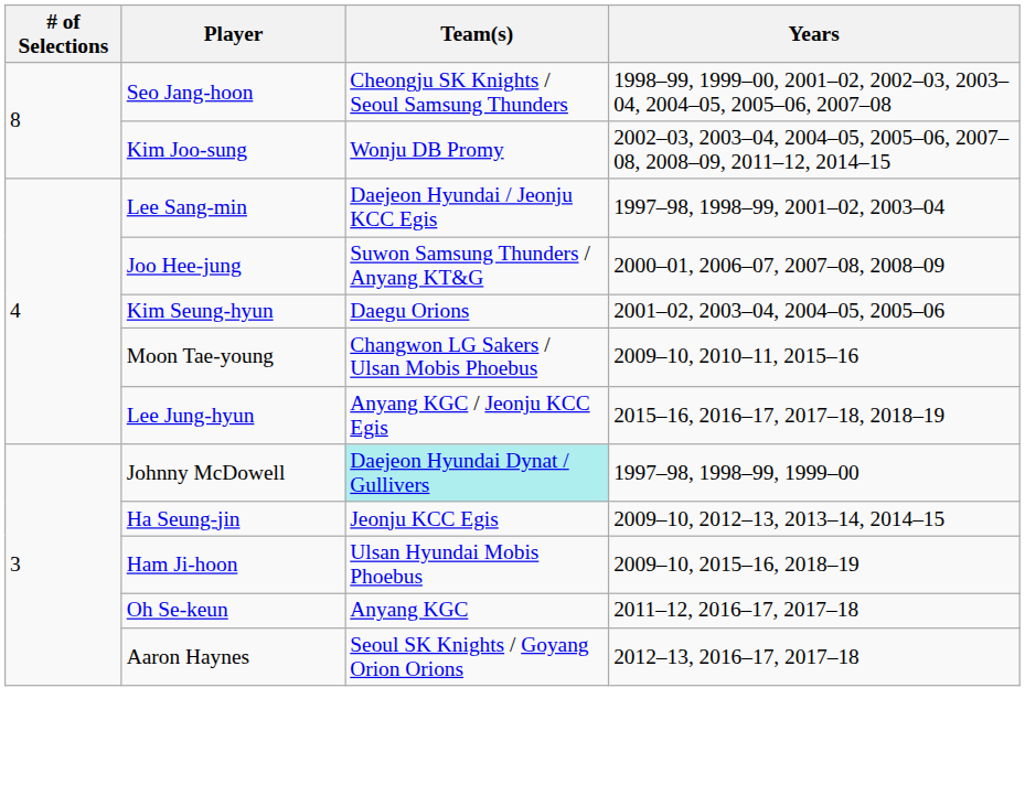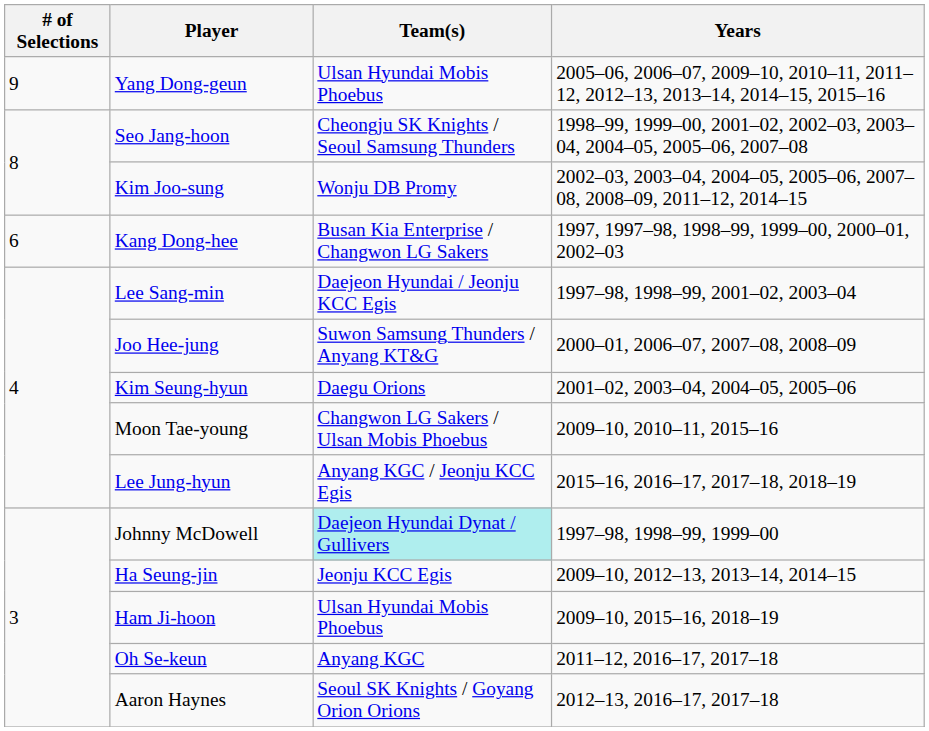+ row: 9 | Yang Dong-geun | Ulsan Hyundai Mobis Phoebus | 2005–06, 2006–07, 2009–10, 2010–11, 2011–12, 2012–13, 2013–14, 2014–15, 2015–16
+ row: 6 | Kang Dong-hee | Busan Kia Enterprise / Changwon LG Sakers | 1997, 1997–98, 1998–99, 1999–00, 2000–01, 2002–03
